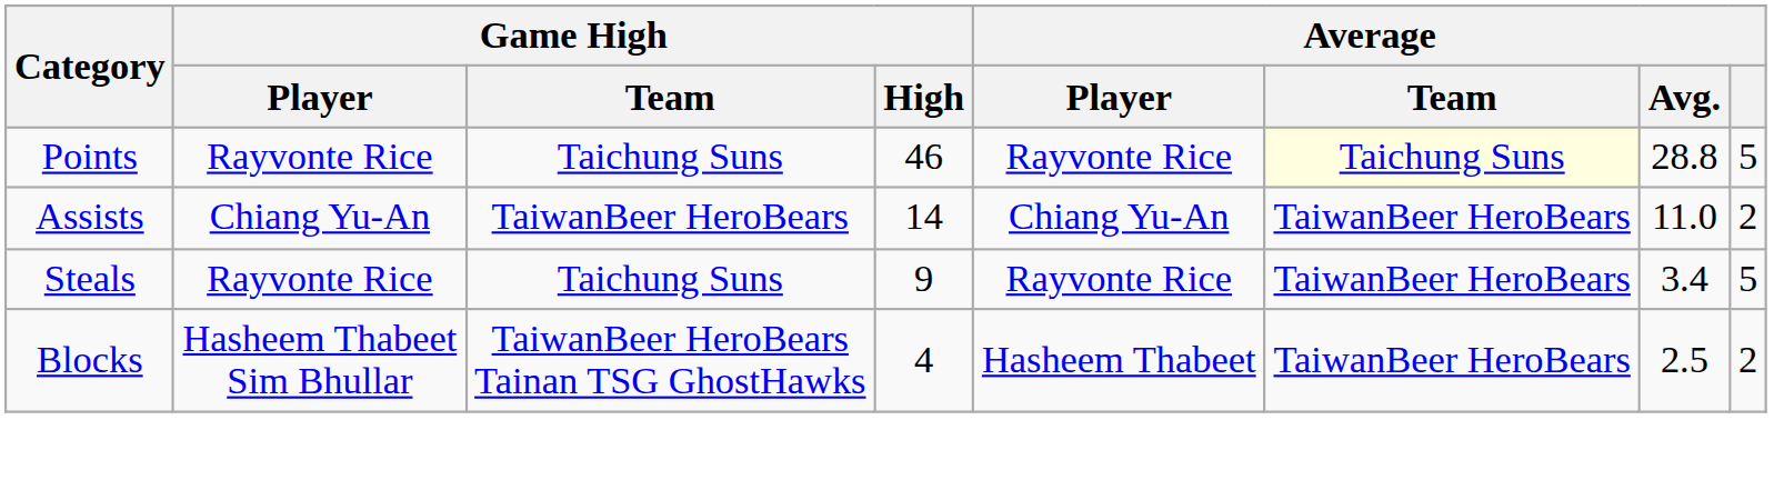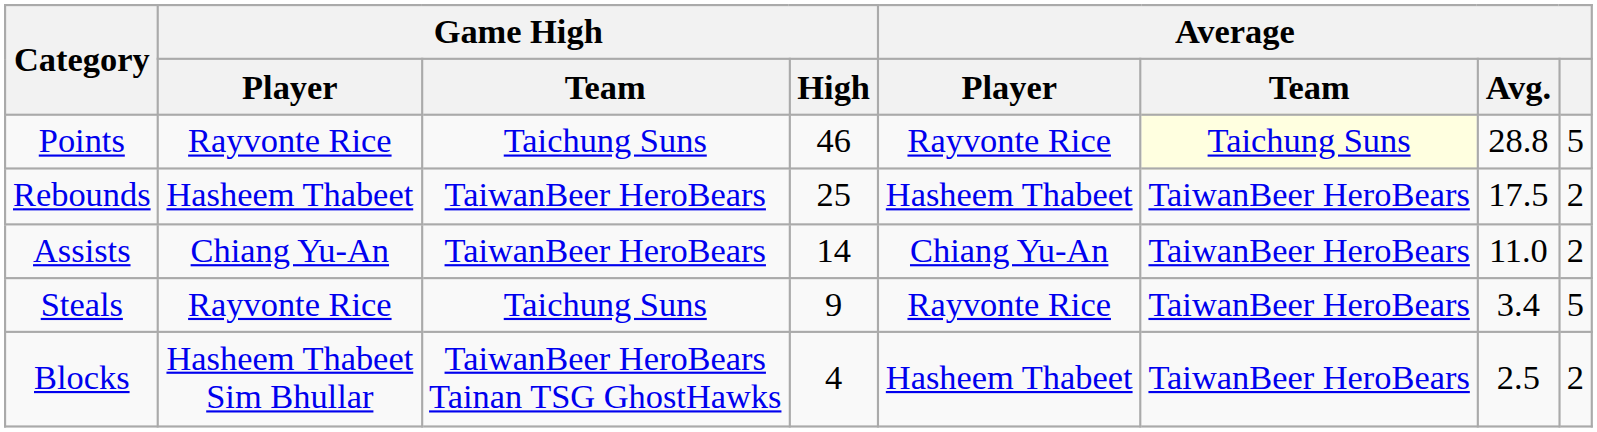+ row: Rebounds | Hasheem Thabeet | TaiwanBeer HeroBears | 25 | Hasheem Thabeet | TaiwanBeer HeroBears | 17.5 | 2
